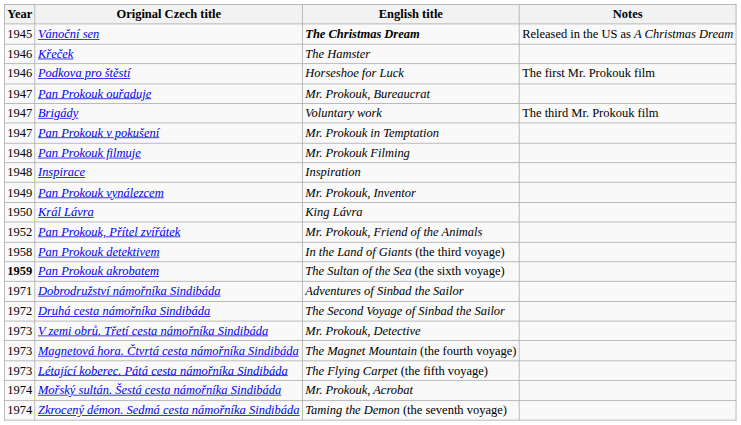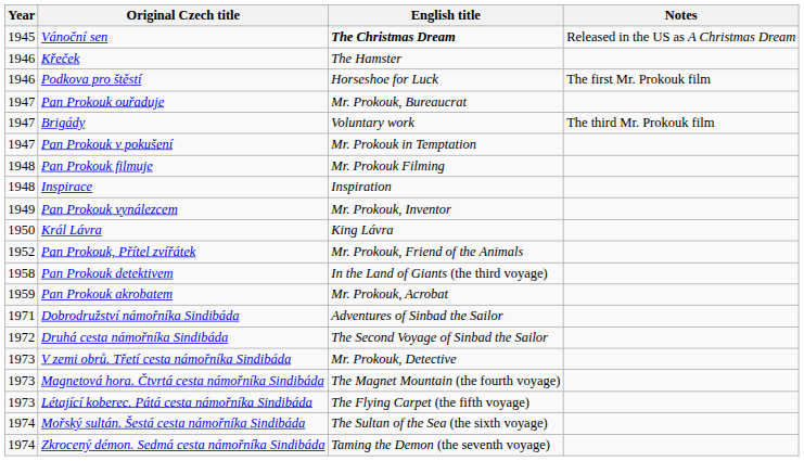Pan Prokouk akrobatem | Year: bold -> normal
Pan Prokouk akrobatem | English title: The Sultan of the Sea (the sixth voyage) -> Mr. Prokouk, Acrobat
Mořský sultán. Šestá cesta námořníka Sindibáda | English title: Mr. Prokouk, Acrobat -> The Sultan of the Sea (the sixth voyage)
